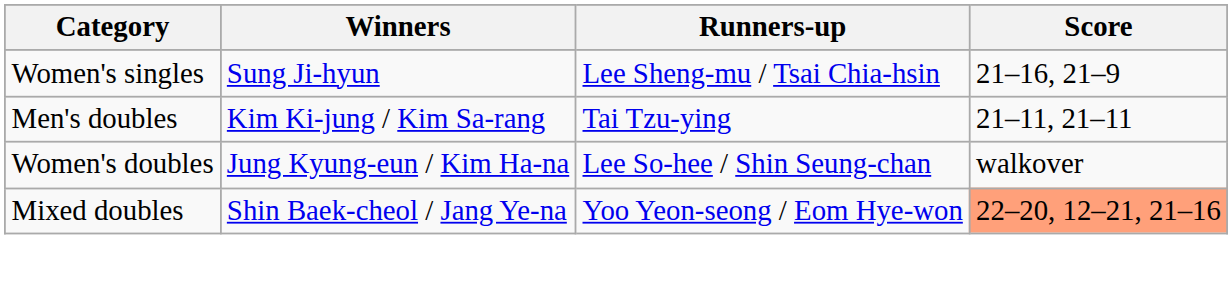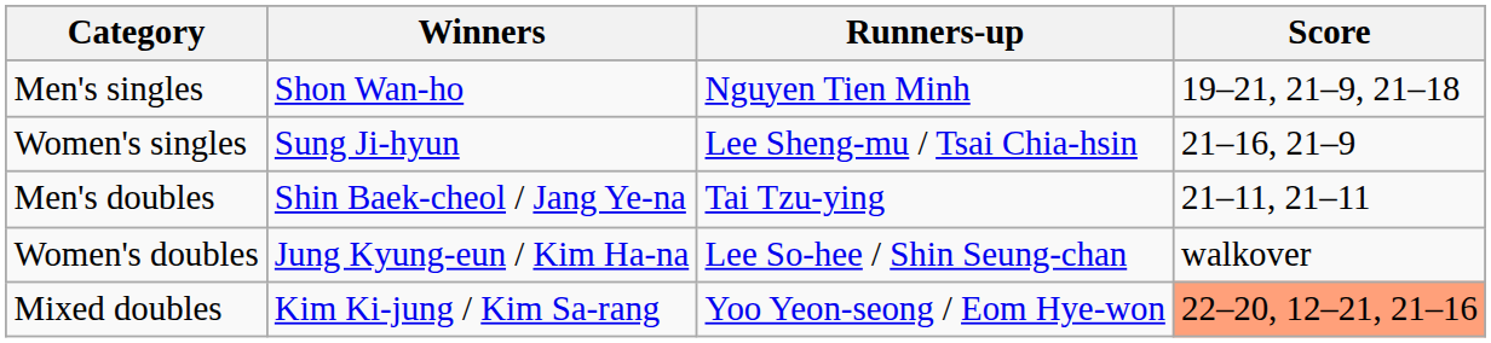+ row: Men's singles | Shon Wan-ho | Nguyen Tien Minh | 19–21, 21–9, 21–18
Men's doubles | Winners: Kim Ki-jung / Kim Sa-rang -> Shin Baek-cheol / Jang Ye-na
Mixed doubles | Winners: Shin Baek-cheol / Jang Ye-na -> Kim Ki-jung / Kim Sa-rang
